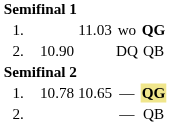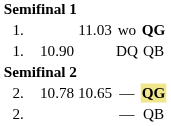10.90 | column 1: 2. -> 1.
10.78 | column 1: 1. -> 2.
